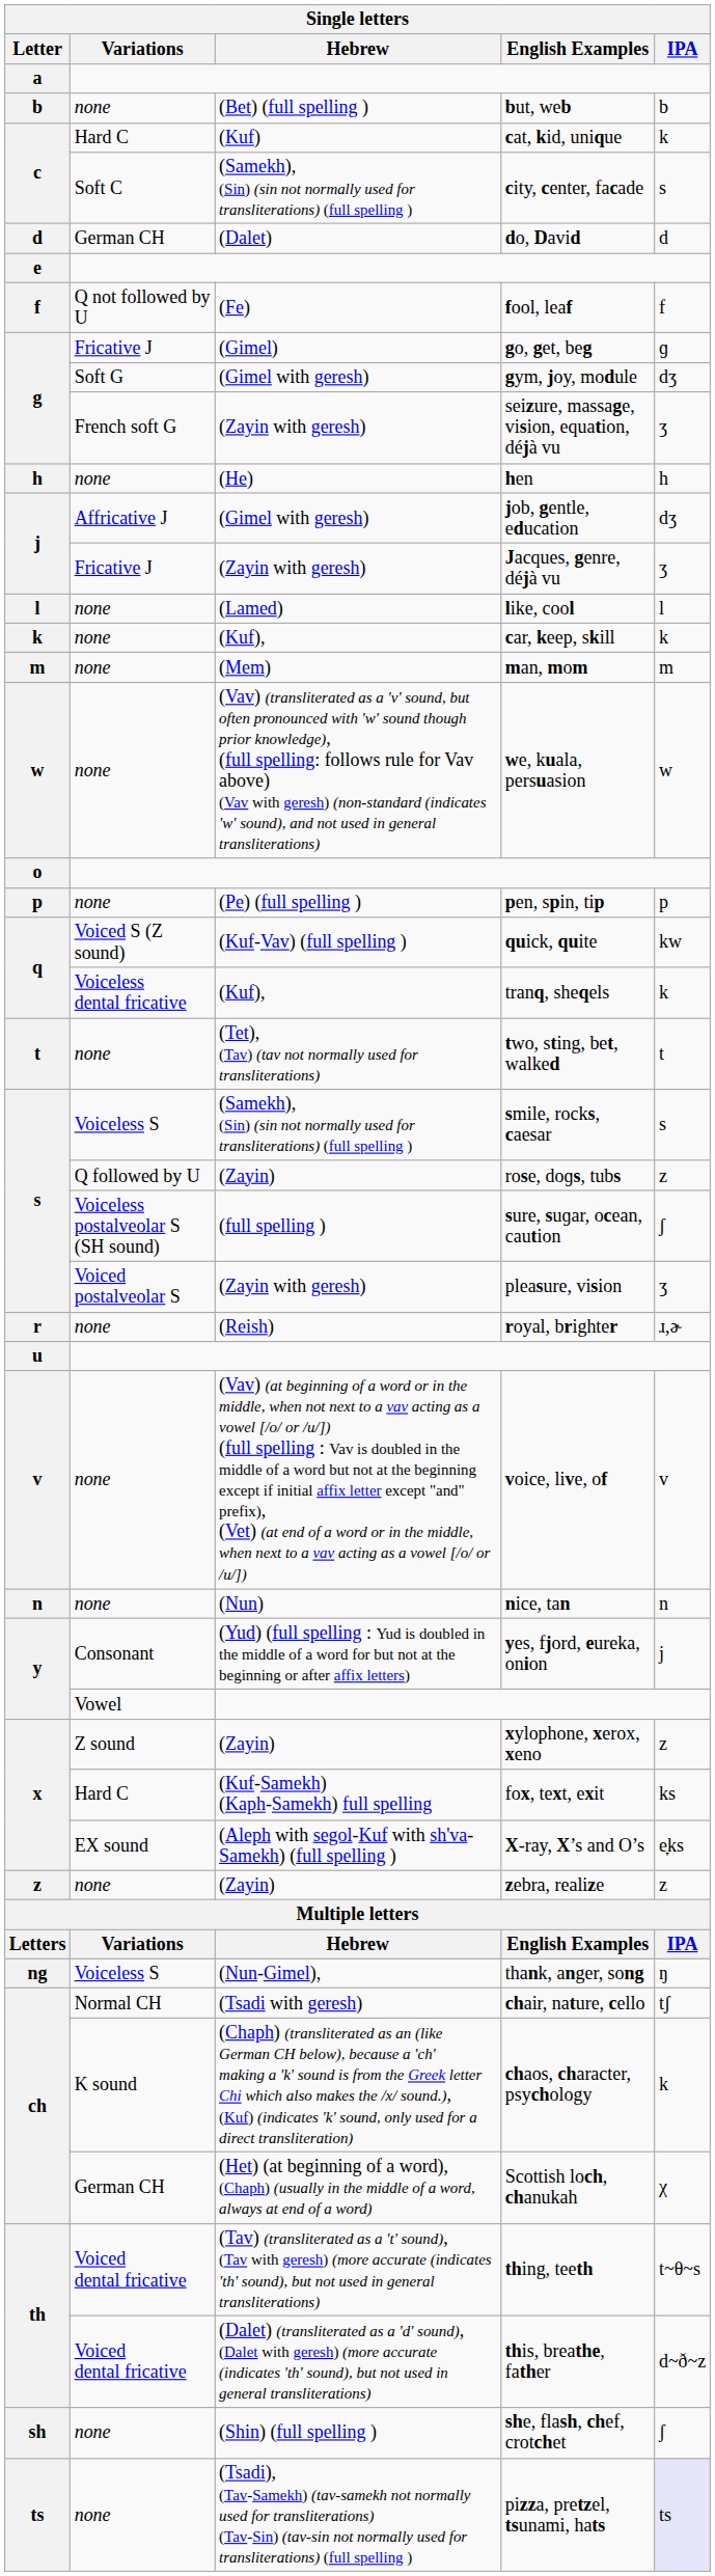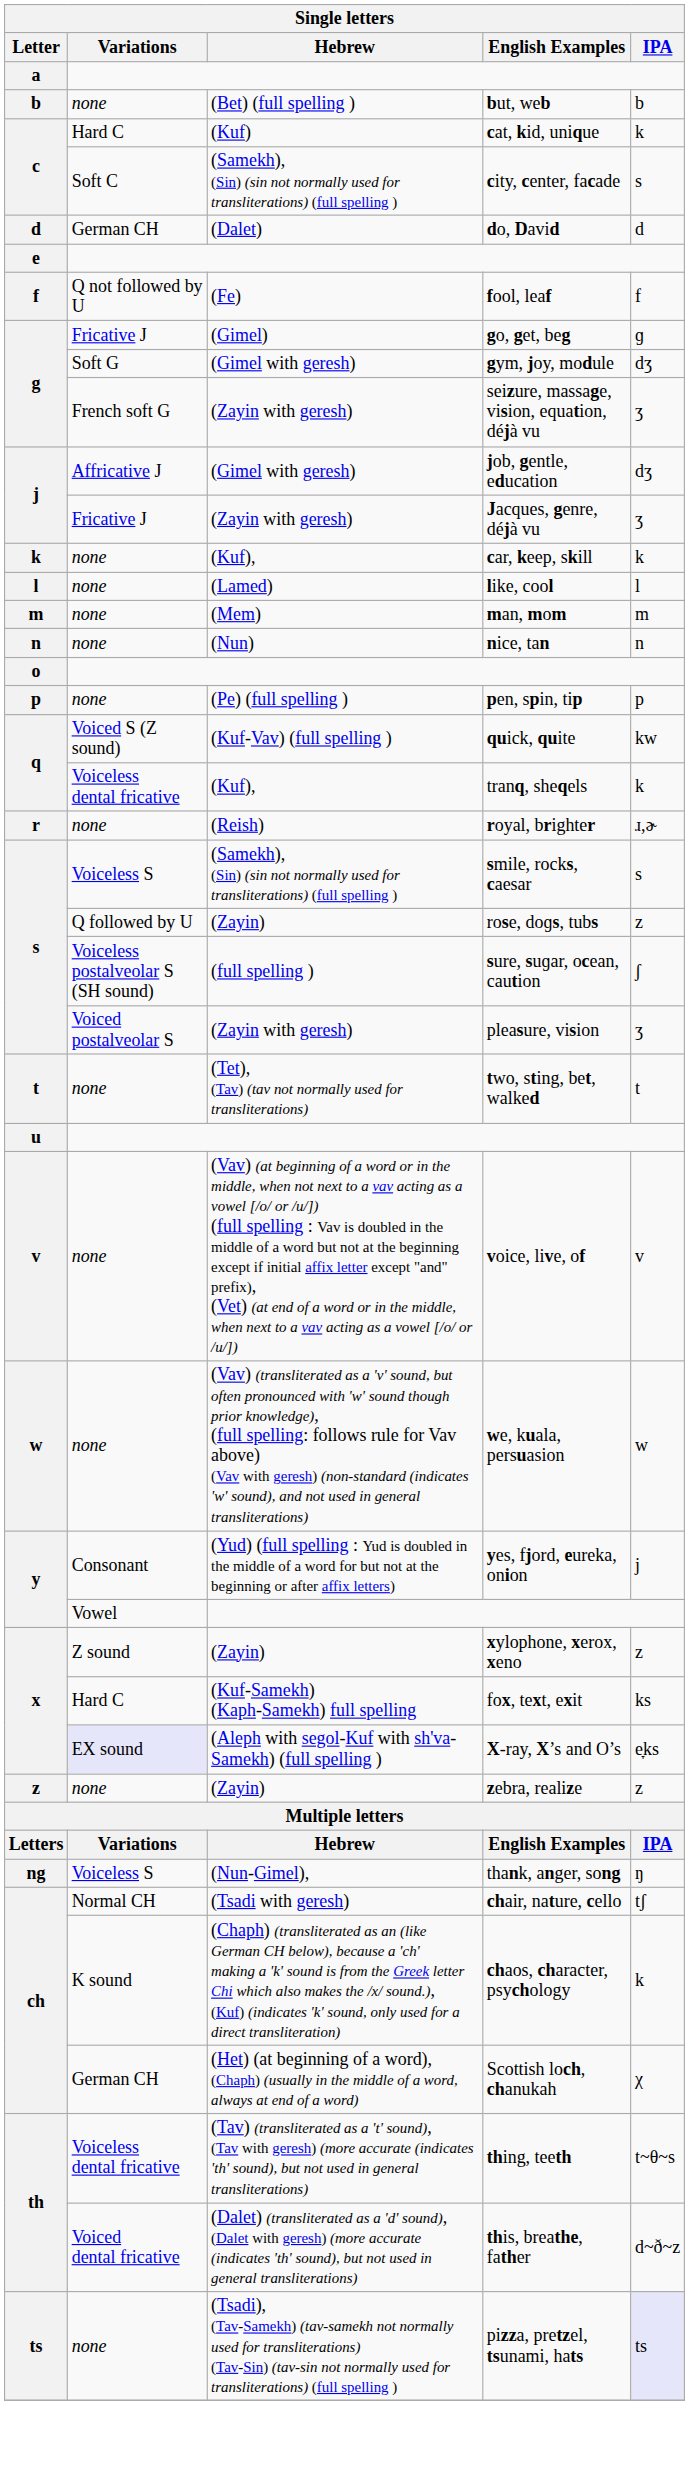- row: h | none | (He) | hen | h
rows swapped: car, keep, skill <-> like, cool
rows swapped: nice, tan <-> we, kuala, persuasion
rows swapped: royal, brighter <-> two, sting, bet, walked
X-ray, X’s and O’s | Variations: no background -> lavender background
thing, teeth | Variations: Voiced dental fricative -> Voiceless dental fricative
- row: sh | none | (Shin) (full spelling ) | she, flash, chef, crotchet | ʃ
